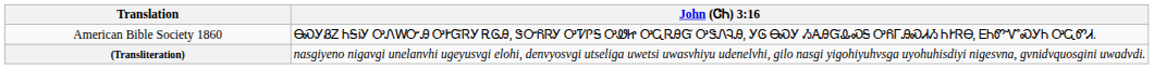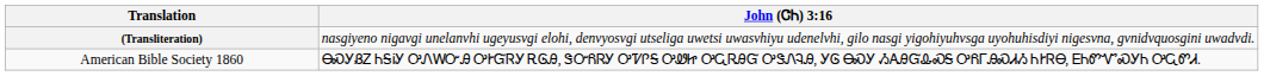rows swapped: American Bible Society 1860 <-> (Transliteration)
